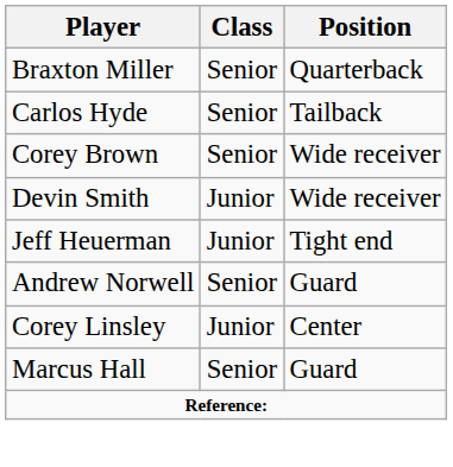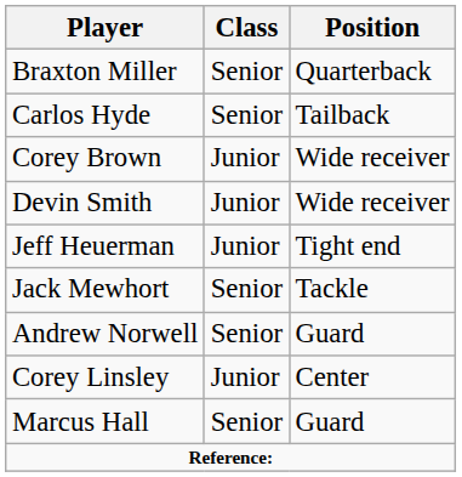Corey Brown | Class: Senior -> Junior
+ row: Jack Mewhort | Senior | Tackle
